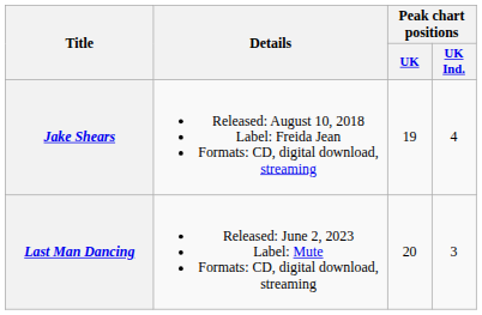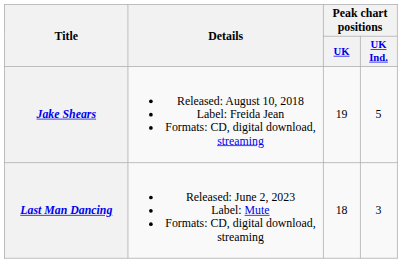Jake Shears | Peak chart positions / UK Ind.: 4 -> 5
Last Man Dancing | Peak chart positions / UK: 20 -> 18
